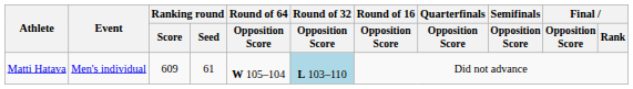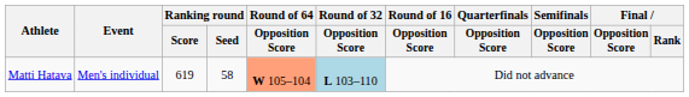Matti Hatava | Ranking round / Score: 609 -> 619
Matti Hatava | Ranking round / Seed: 61 -> 58
Matti Hatava | Round of 64 / Opposition Score: no background -> lightsalmon background
